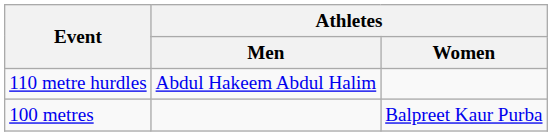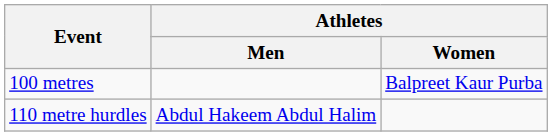rows swapped: 100 metres <-> 110 metre hurdles
